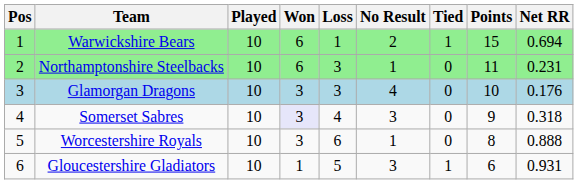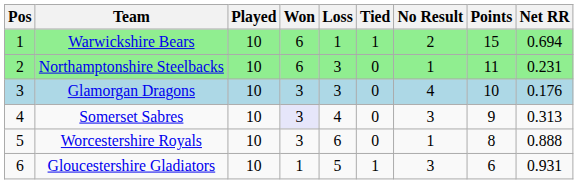columns swapped: Tied <-> No Result
Somerset Sabres | Net RR: 0.318 -> 0.313
